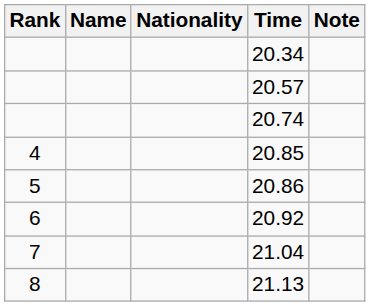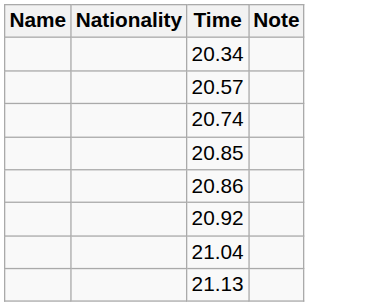- column: Rank | 4 | 5 | 6 | 7 | 8
